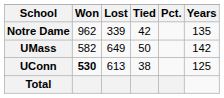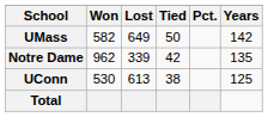rows swapped: Notre Dame <-> UMass
UConn | Won: bold -> normal
